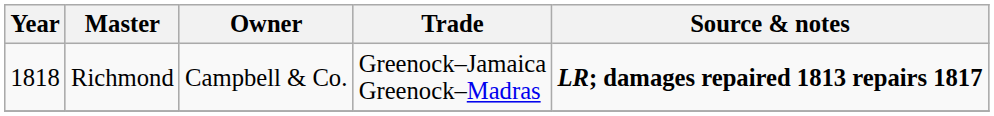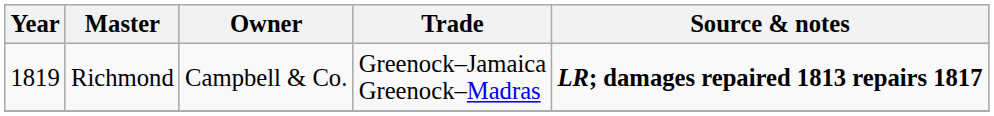Richmond | Year: 1818 -> 1819
